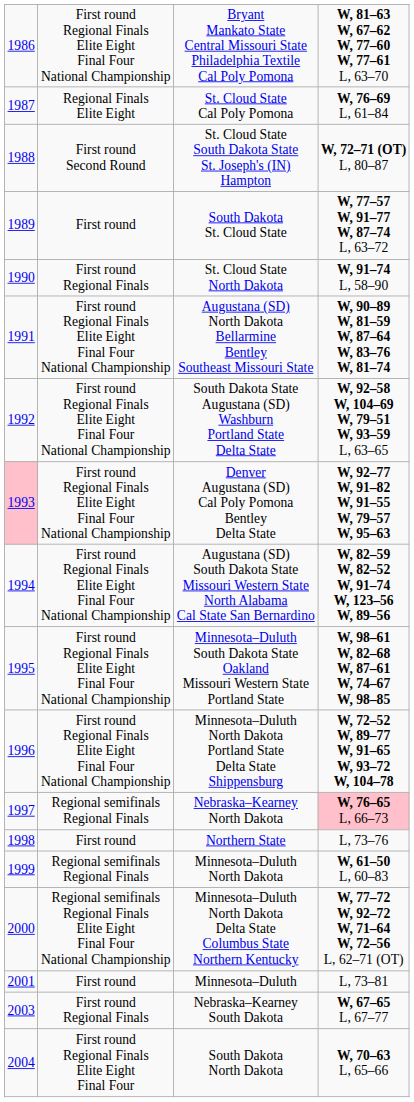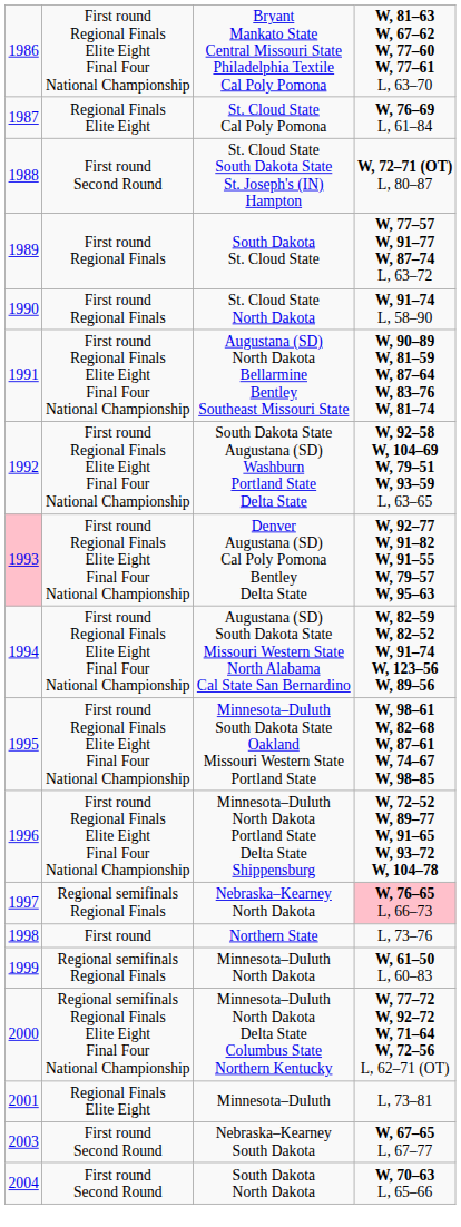South Dakota St. Cloud State | column 2: First round -> First round Regional Finals
Minnesota–Duluth | column 2: First round -> Regional Finals Elite Eight
Nebraska–Kearney South Dakota | column 2: First round Regional Finals -> First round Second Round
South Dakota North Dakota | column 2: First round Regional Finals Elite Eight Final Four -> First round Second Round
